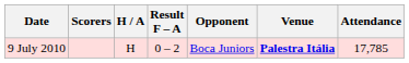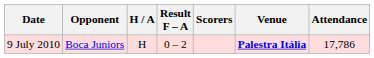columns swapped: Opponent <-> Scorers
9 July 2010 | Attendance: 17,785 -> 17,786
